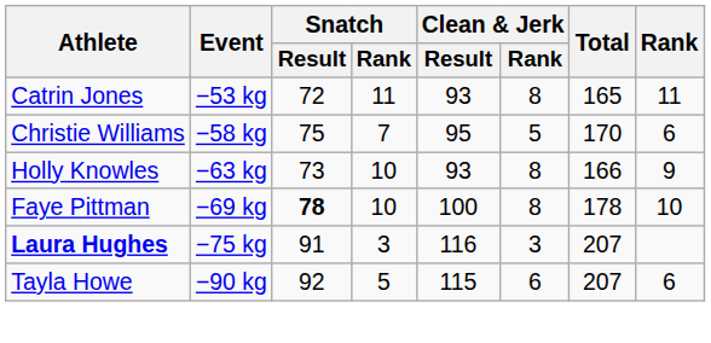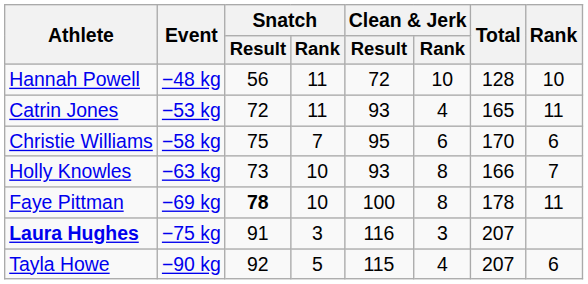+ row: Hannah Powell | −48 kg | 56 | 11 | 72 | 10 | 128 | 10
Catrin Jones | Clean & Jerk / Rank: 8 -> 4
Christie Williams | Clean & Jerk / Rank: 5 -> 6
Holly Knowles | Rank: 9 -> 7
Faye Pittman | Rank: 10 -> 11
Tayla Howe | Clean & Jerk / Rank: 6 -> 4
